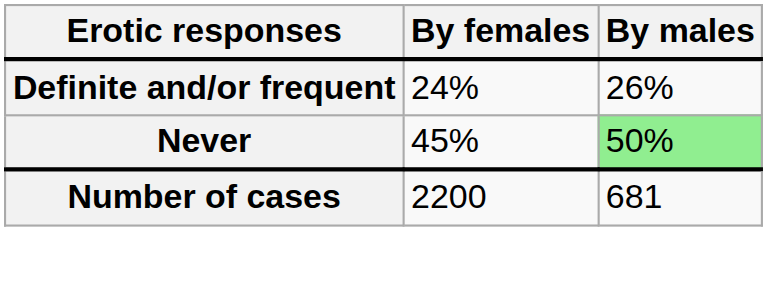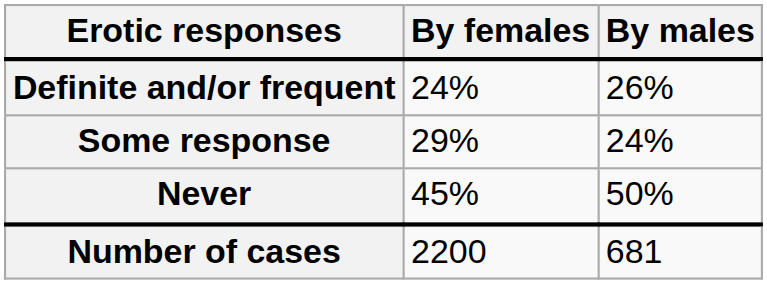+ row: Some response | 29% | 24%
Never | By males: lightgreen background -> no background
